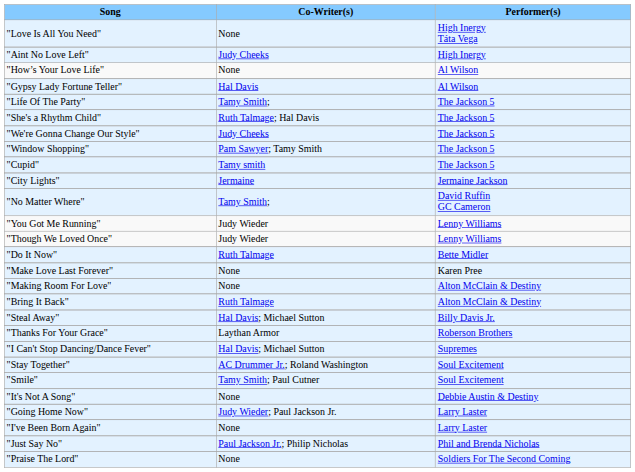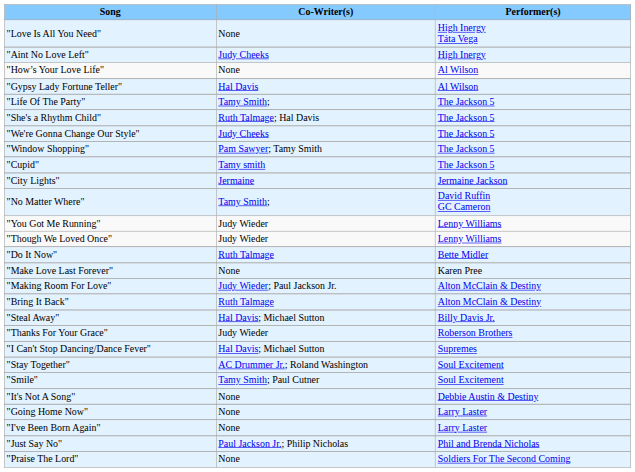"Making Room For Love" | Co-Writer(s): None -> Judy Wieder; Paul Jackson Jr.
"Thanks For Your Grace" | Co-Writer(s): Laythan Armor -> Judy Wieder
"Going Home Now" | Co-Writer(s): Judy Wieder; Paul Jackson Jr. -> None
